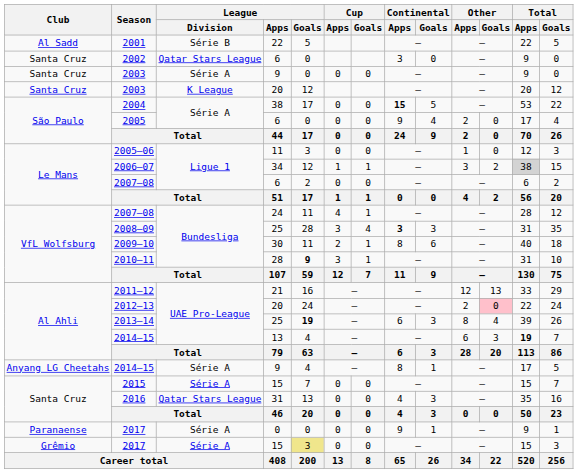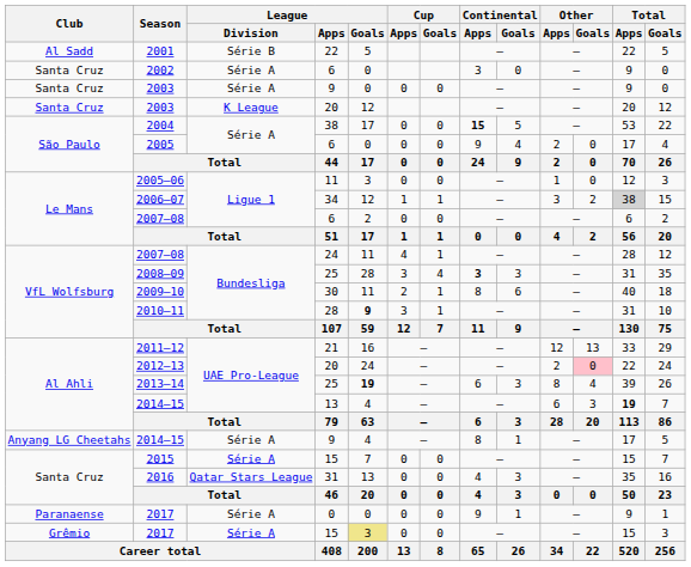2002 | League / Division: Qatar Stars League -> Série A
